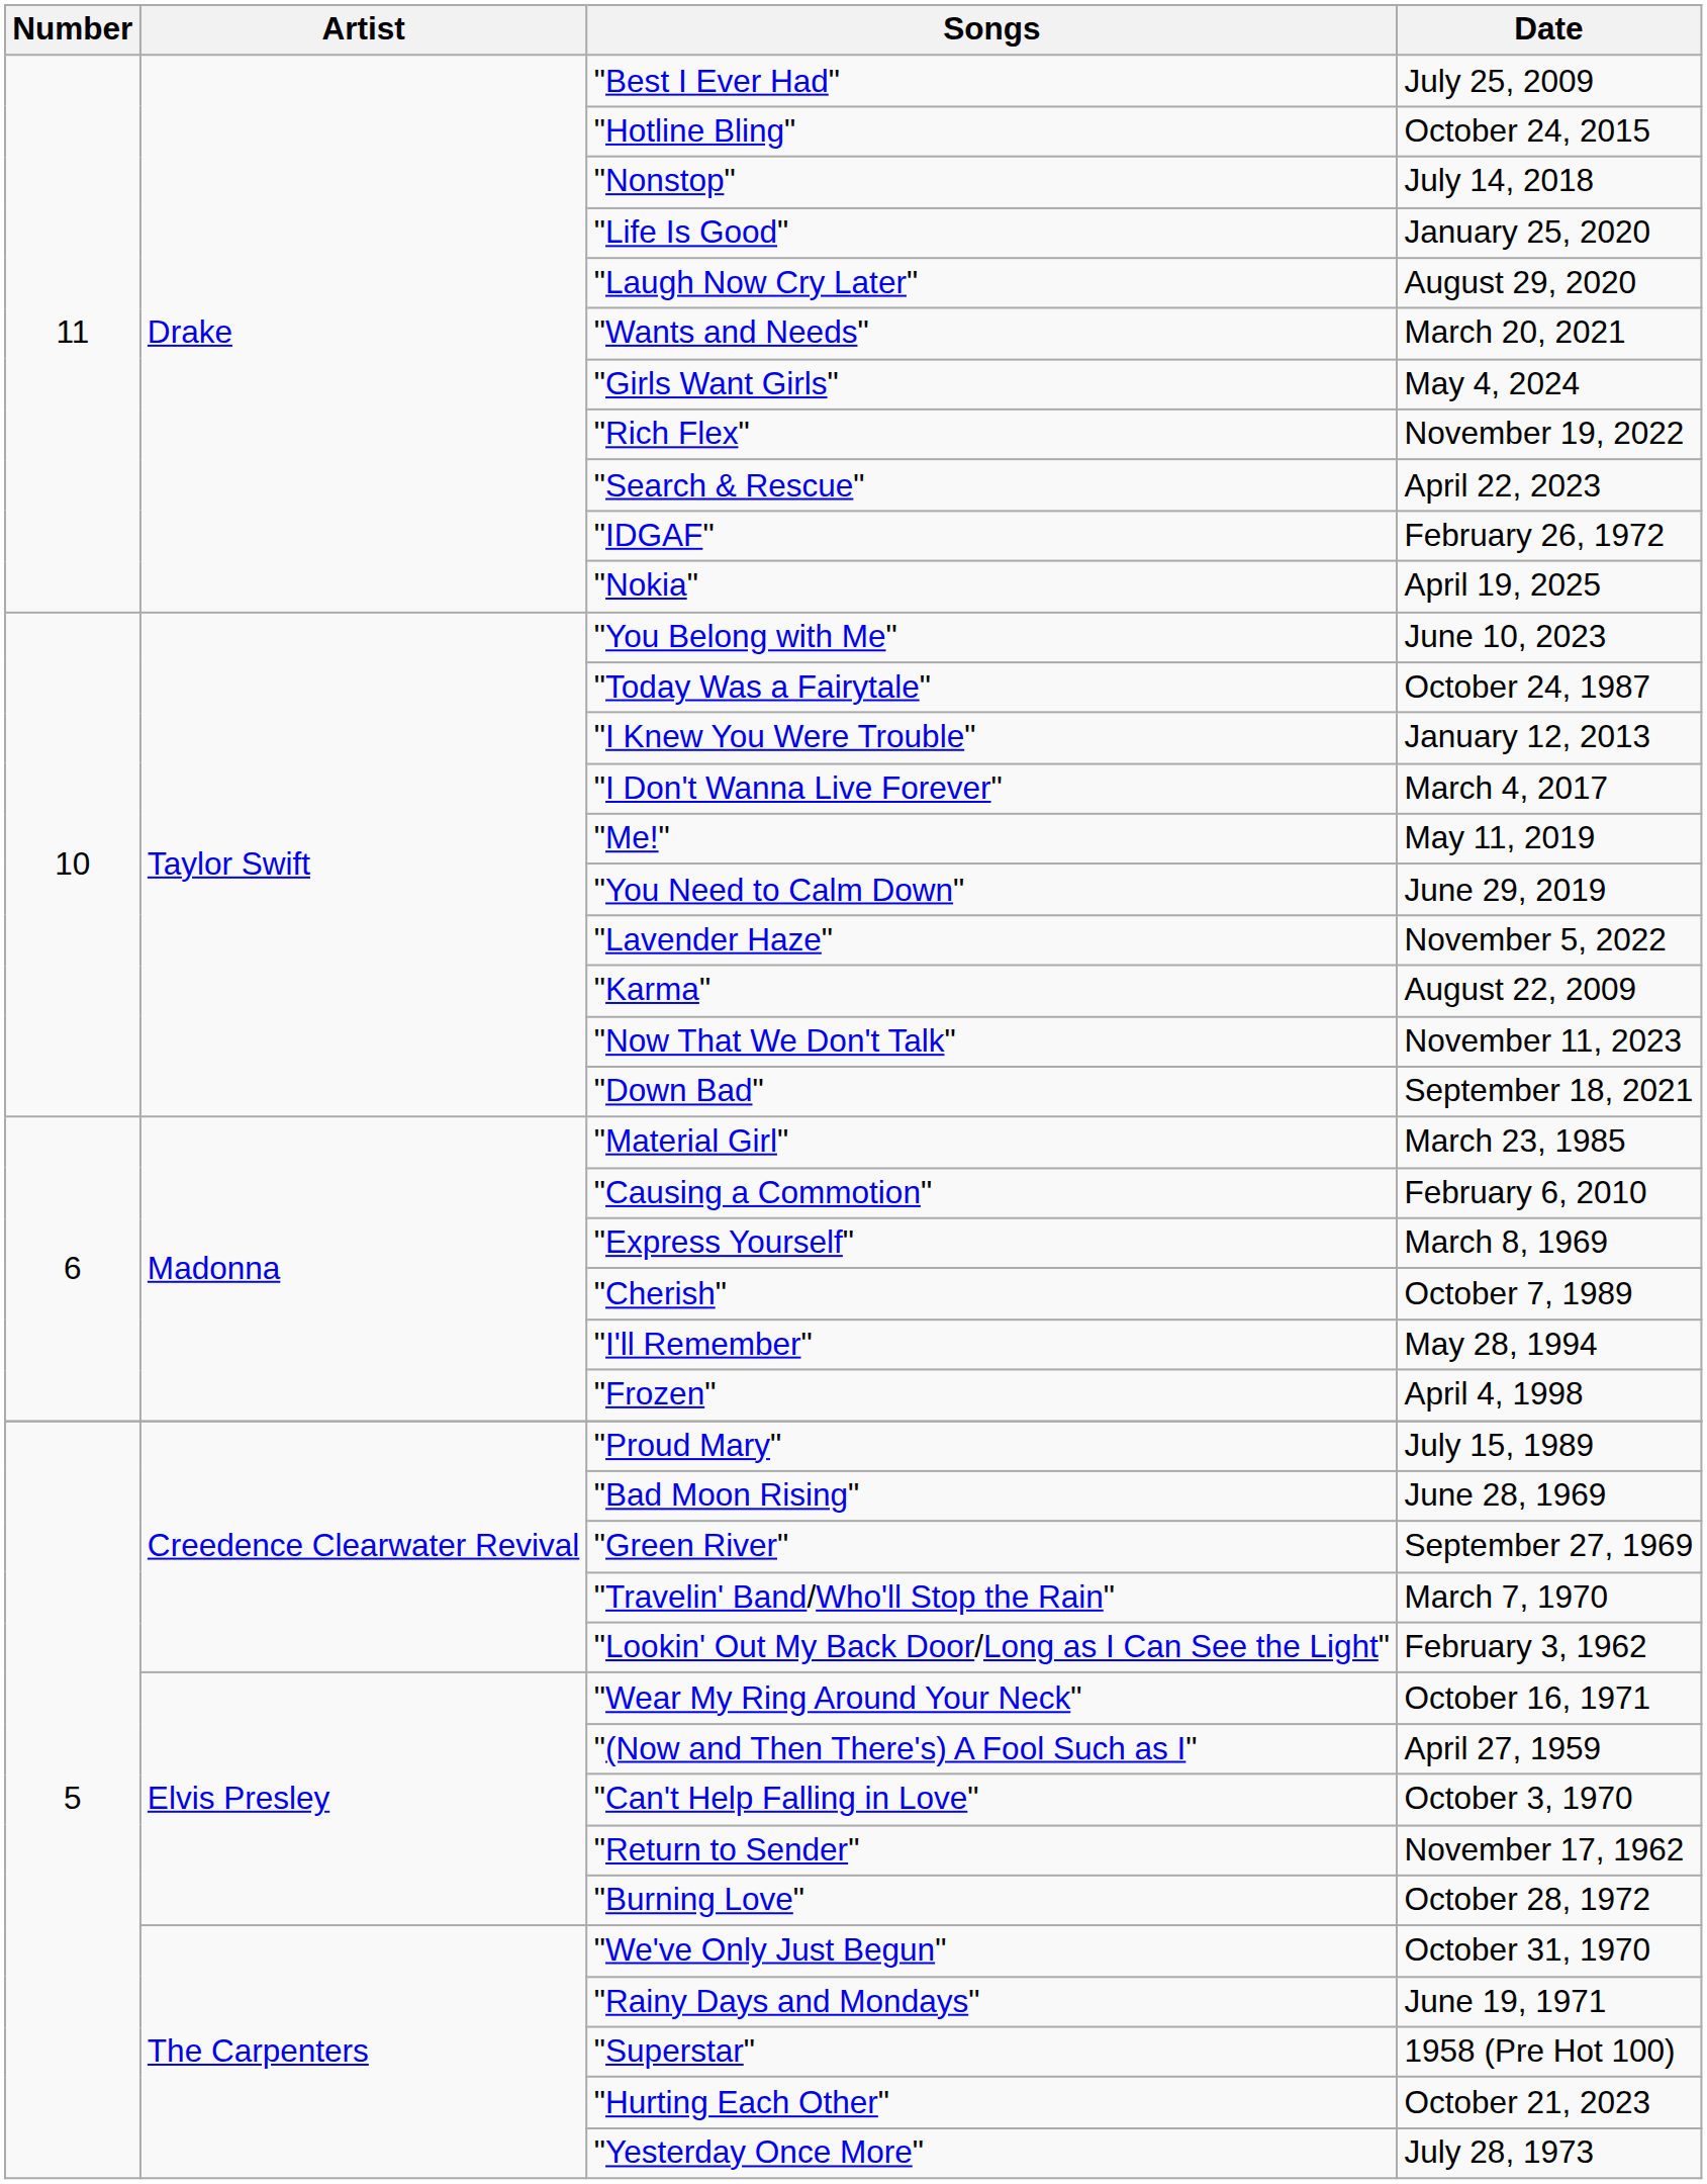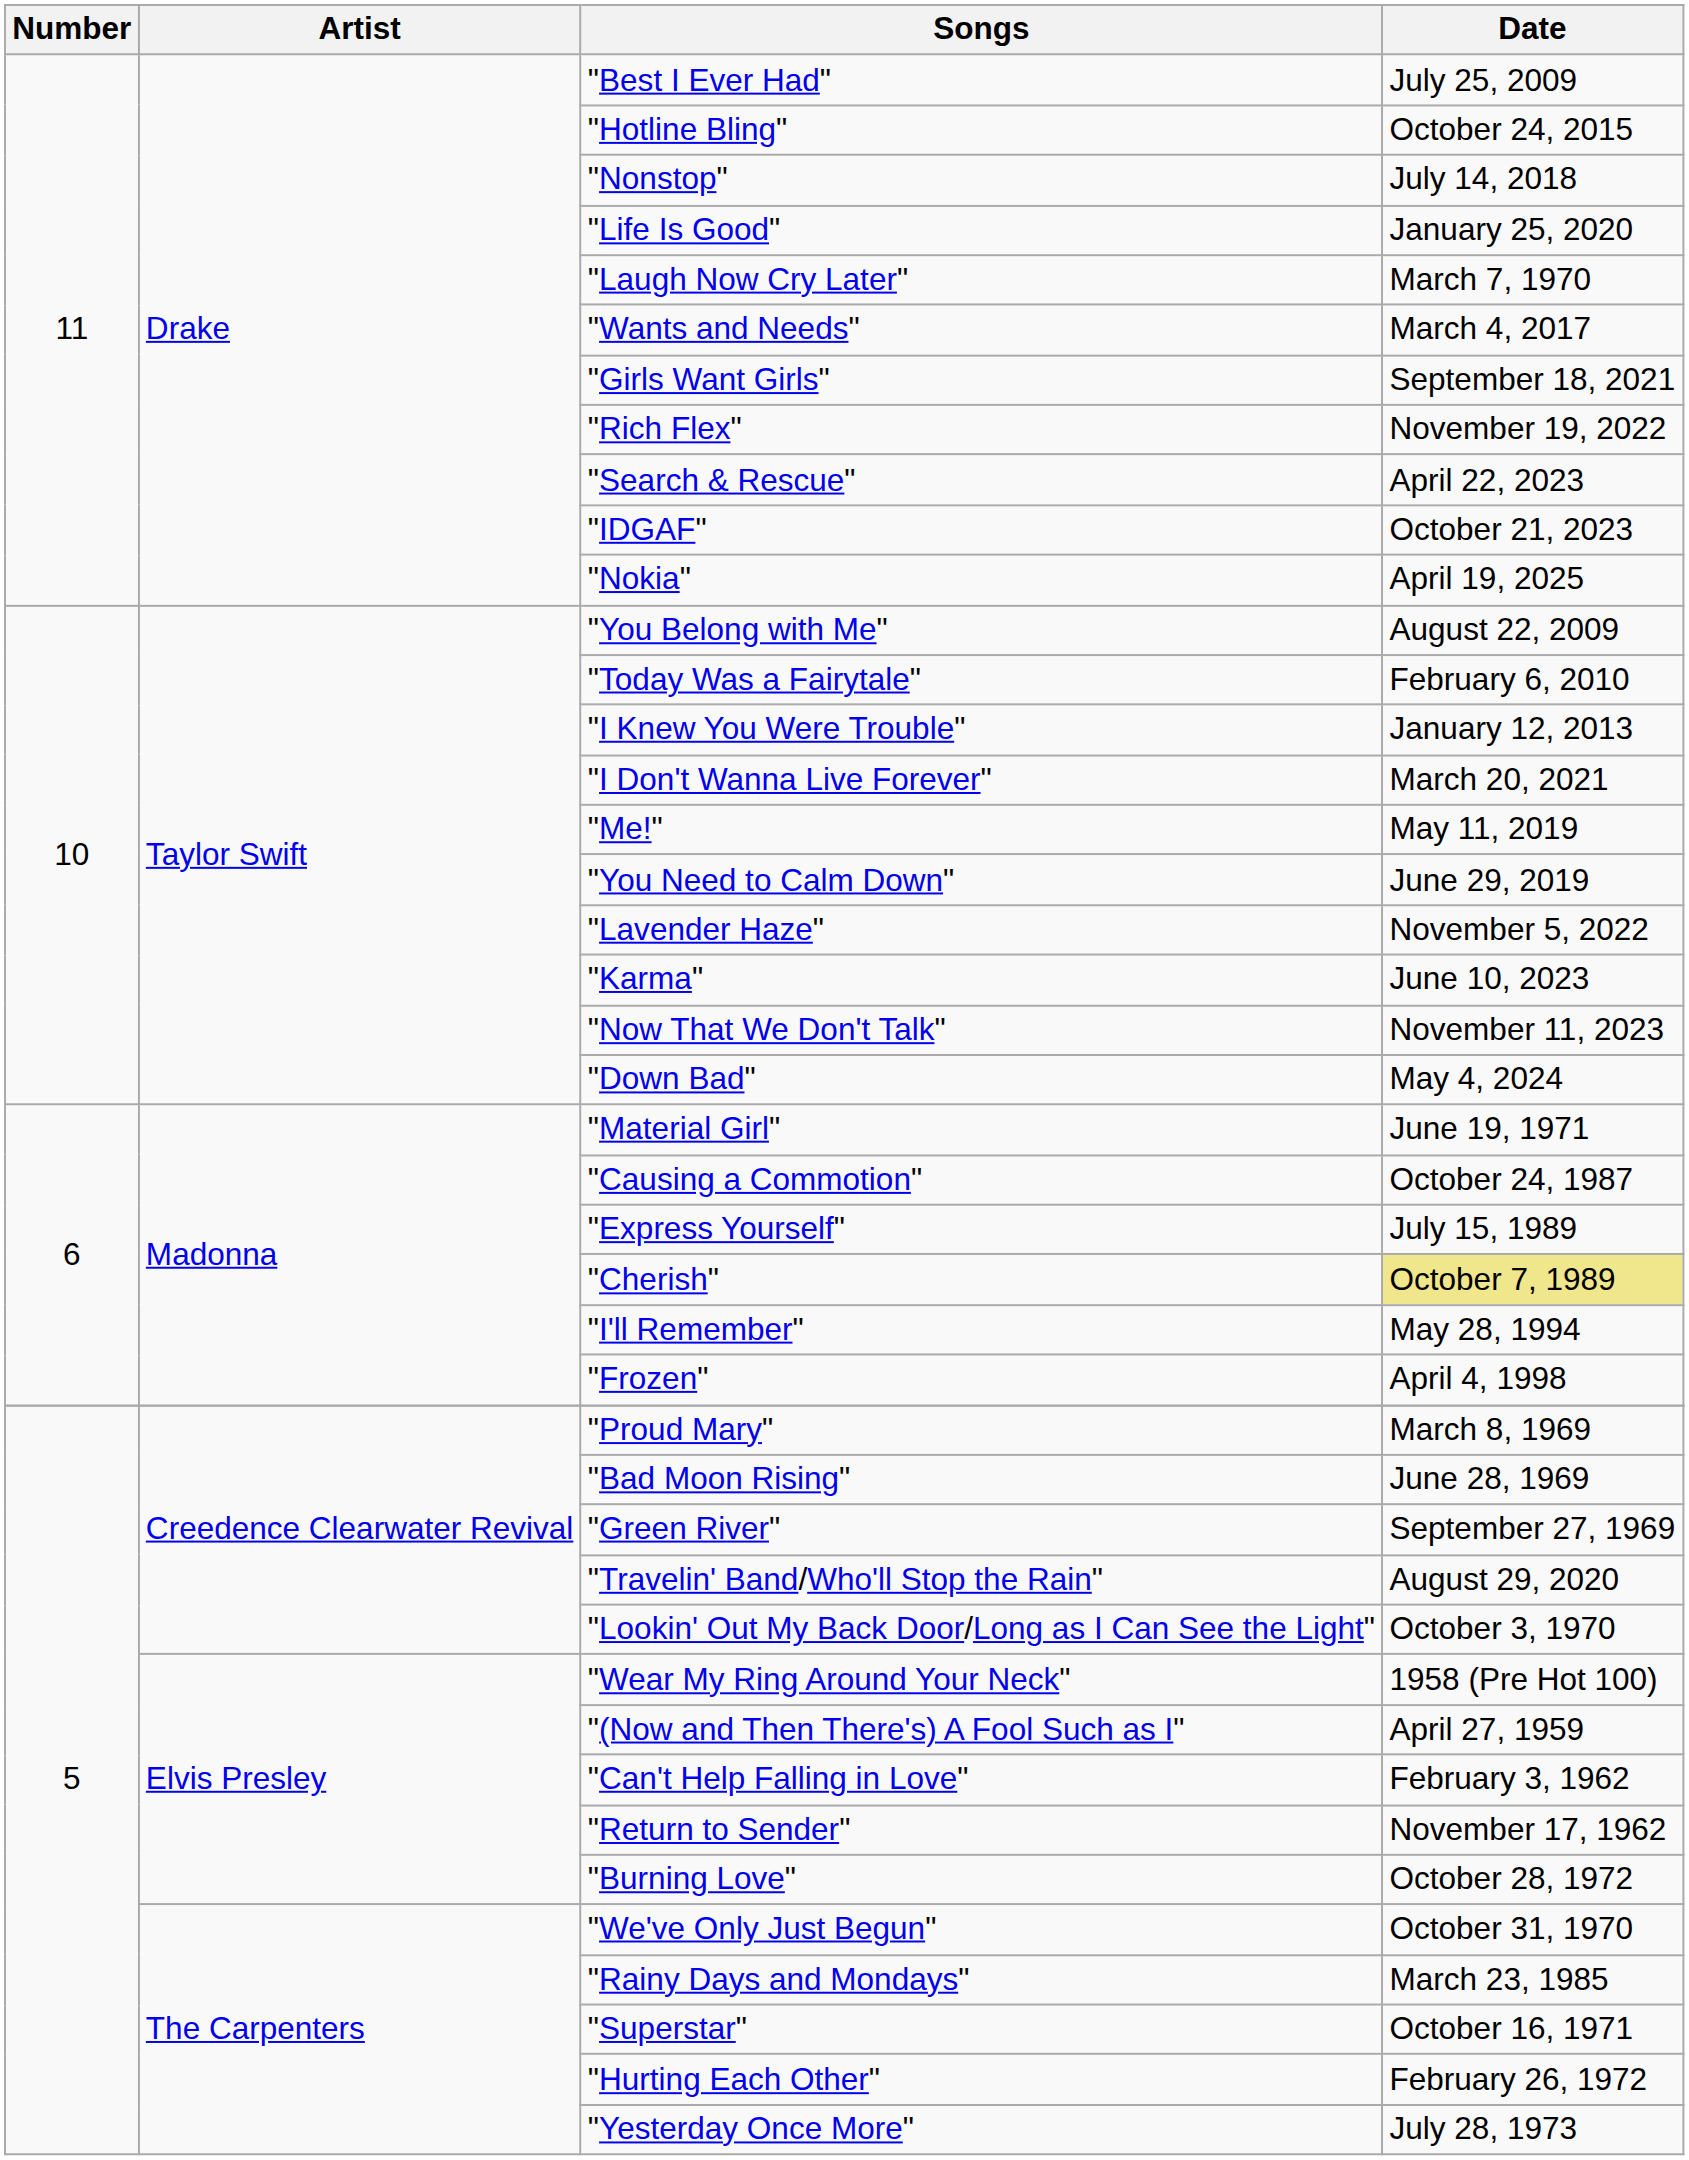"Laugh Now Cry Later" | Date: August 29, 2020 -> March 7, 1970
"Wants and Needs" | Date: March 20, 2021 -> March 4, 2017
"Girls Want Girls" | Date: May 4, 2024 -> September 18, 2021
"IDGAF" | Date: February 26, 1972 -> October 21, 2023
"You Belong with Me" | Date: June 10, 2023 -> August 22, 2009
"Today Was a Fairytale" | Date: October 24, 1987 -> February 6, 2010
"I Don't Wanna Live Forever" | Date: March 4, 2017 -> March 20, 2021
"Karma" | Date: August 22, 2009 -> June 10, 2023
"Down Bad" | Date: September 18, 2021 -> May 4, 2024
"Material Girl" | Date: March 23, 1985 -> June 19, 1971
"Causing a Commotion" | Date: February 6, 2010 -> October 24, 1987
"Express Yourself" | Date: March 8, 1969 -> July 15, 1989
"Cherish" | Date: no background -> khaki background
"Proud Mary" | Date: July 15, 1989 -> March 8, 1969
"Travelin' Band/Who'll Stop the Rain" | Date: March 7, 1970 -> August 29, 2020
"Lookin' Out My Back Door/Long as I Can See the Light" | Date: February 3, 1962 -> October 3, 1970
"Wear My Ring Around Your Neck" | Date: October 16, 1971 -> 1958 (Pre Hot 100)
"Can't Help Falling in Love" | Date: October 3, 1970 -> February 3, 1962
"Rainy Days and Mondays" | Date: June 19, 1971 -> March 23, 1985
"Superstar" | Date: 1958 (Pre Hot 100) -> October 16, 1971
"Hurting Each Other" | Date: October 21, 2023 -> February 26, 1972
